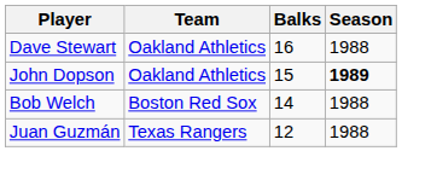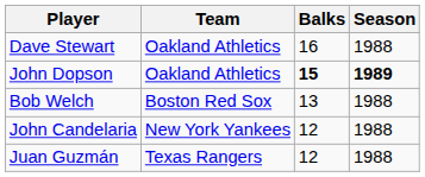John Dopson | Balks: normal -> bold
Bob Welch | Balks: 14 -> 13
+ row: John Candelaria | New York Yankees | 12 | 1988
